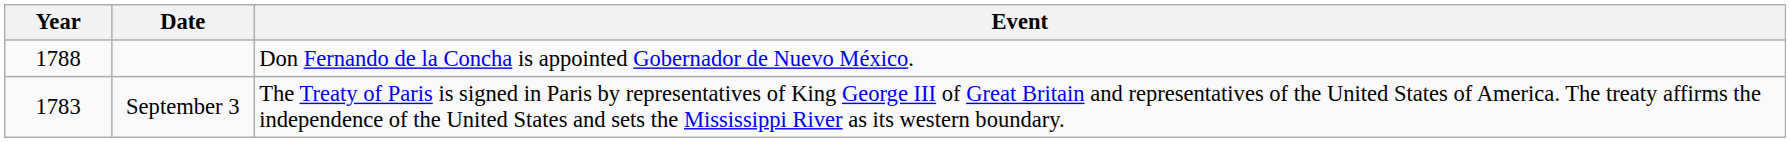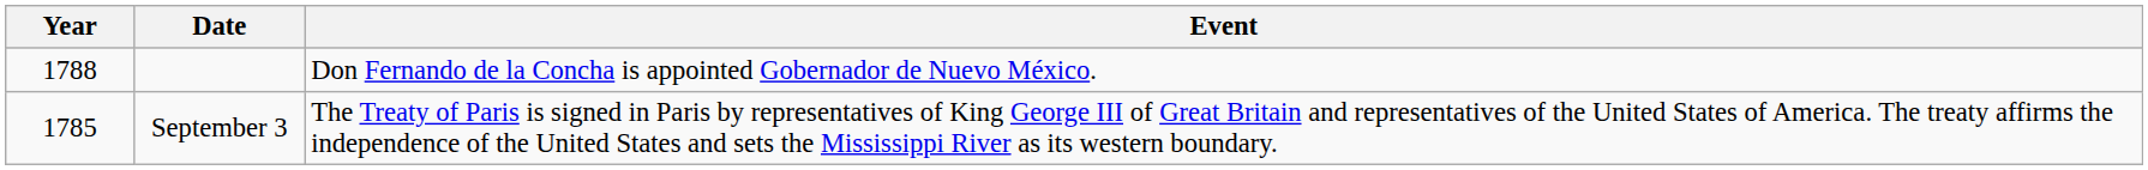September 3 | Year: 1783 -> 1785
